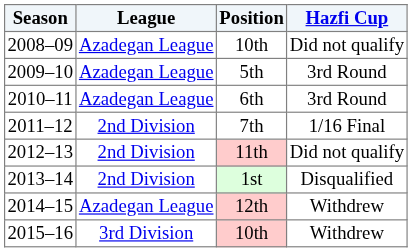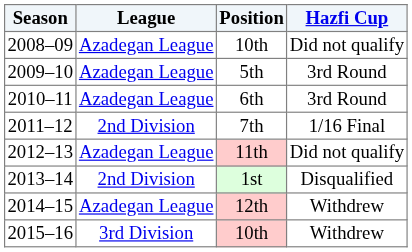2012–13 | League: 2nd Division -> Azadegan League
